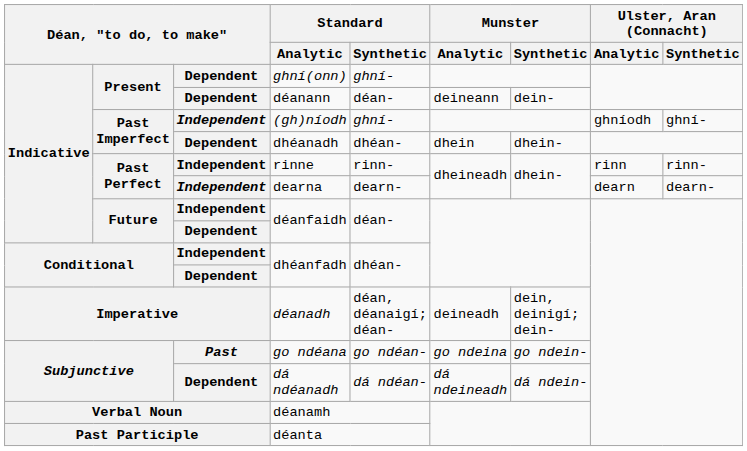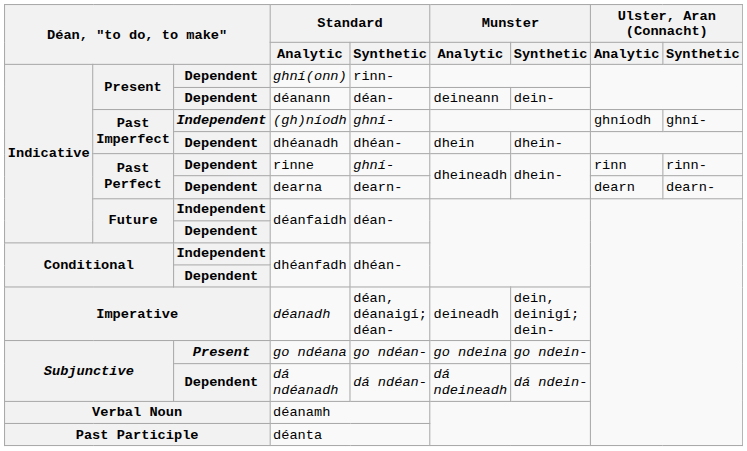ghní(onn) | Standard / Synthetic: ghní- -> rinn-
rinne | column 3: Independent -> Dependent
rinne | Standard / Synthetic: rinn- -> ghní-
dearna | column 3: Independent -> Dependent
go ndéana | column 3: Past -> Present
